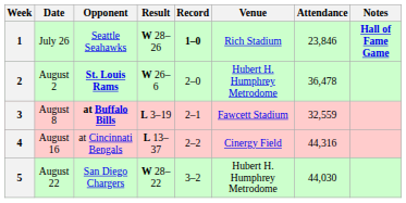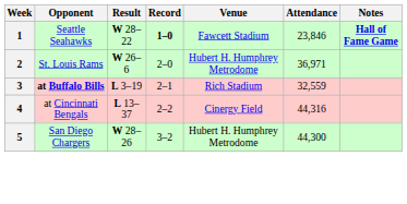- column: Date | July 26 | August 2 | August 8 | August 16 | August 22
1 | Result: W 28–26 -> W 28–22
1 | Venue: Rich Stadium -> Fawcett Stadium
2 | Opponent: bold -> normal
2 | Attendance: 36,478 -> 36,971
3 | Venue: Fawcett Stadium -> Rich Stadium
5 | Result: W 28–22 -> W 28–26
5 | Attendance: 44,030 -> 44,300
